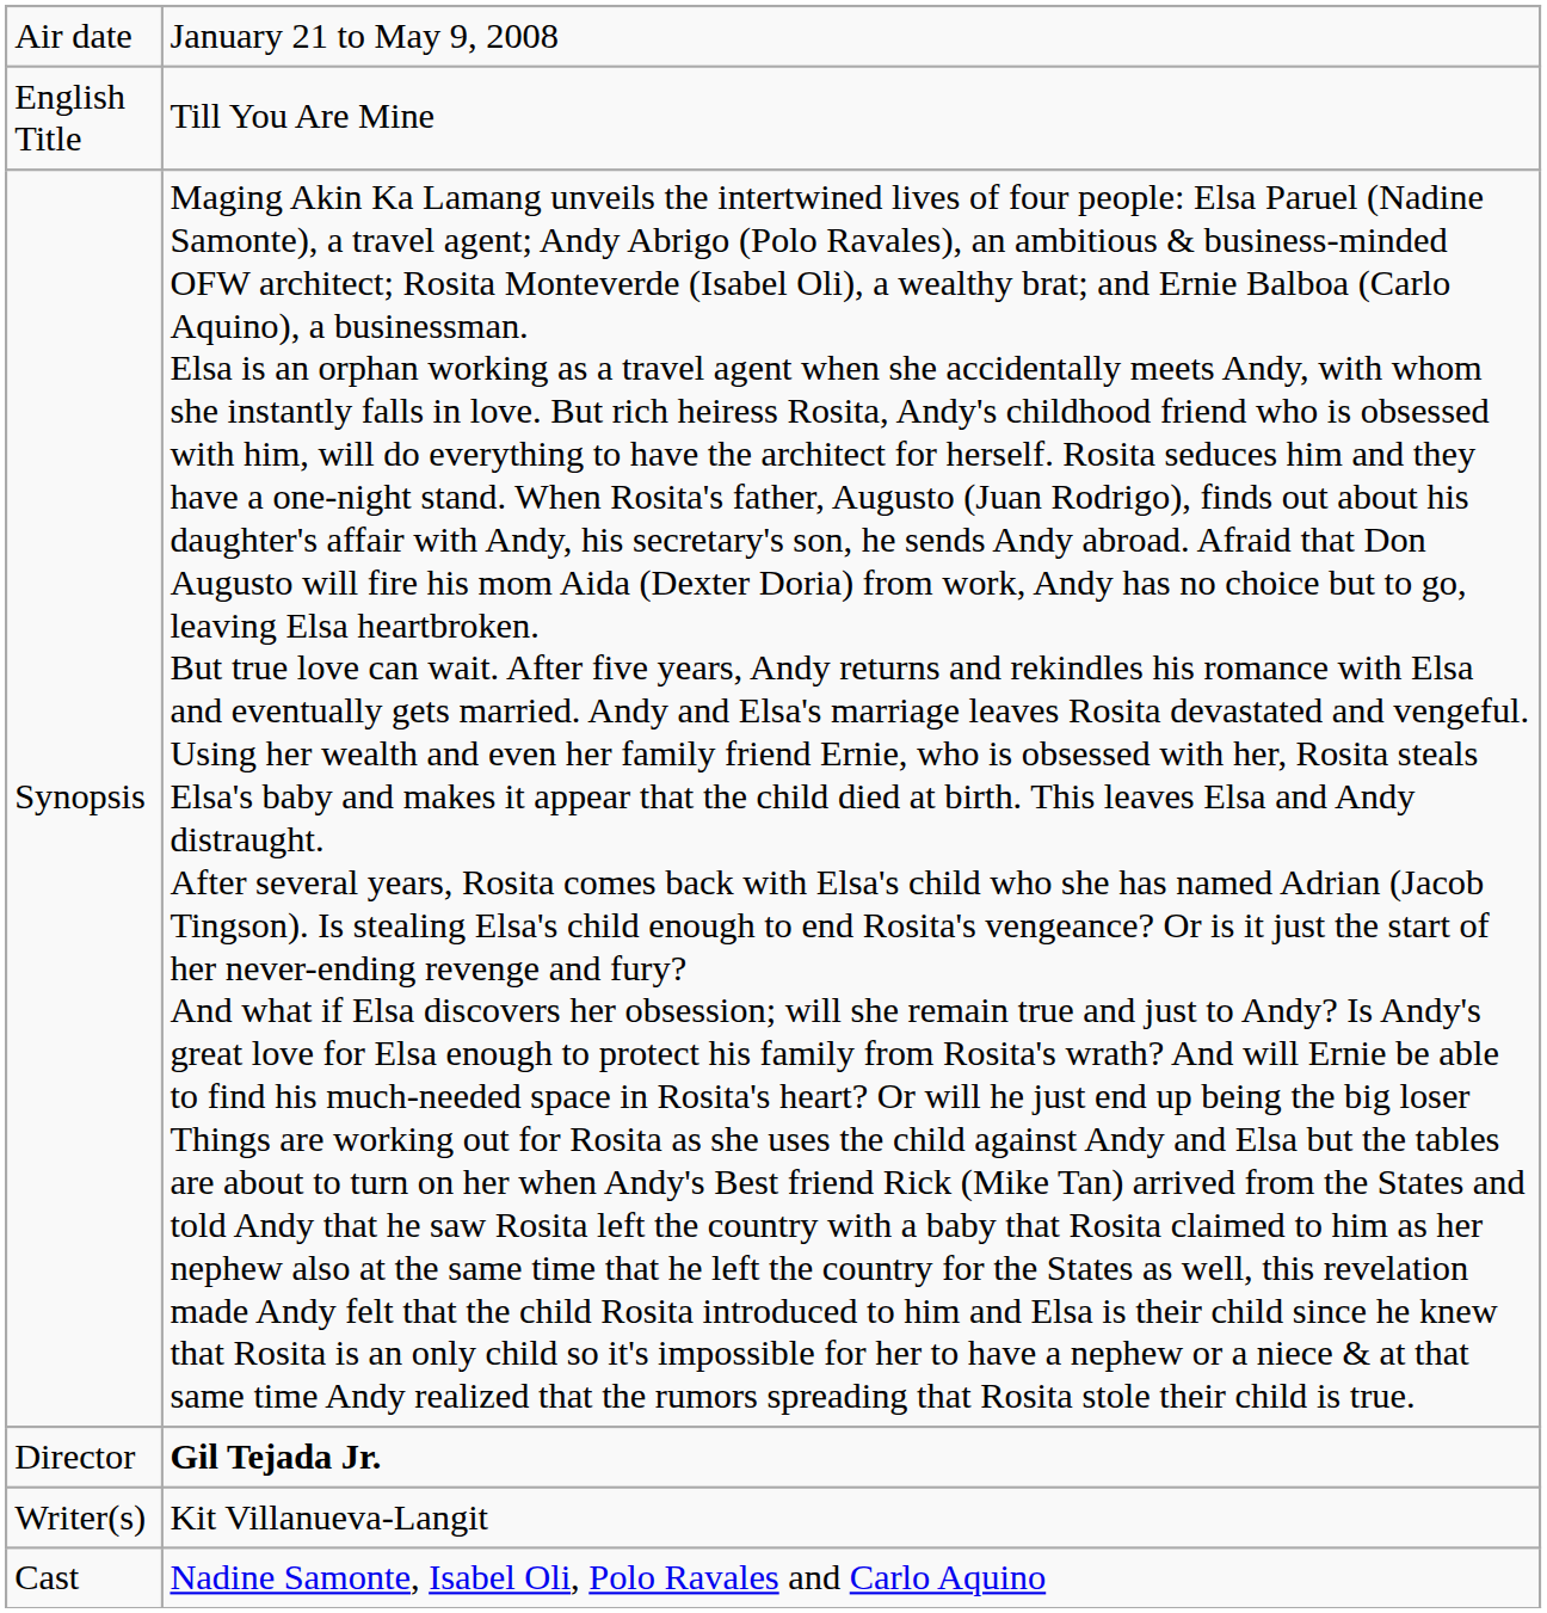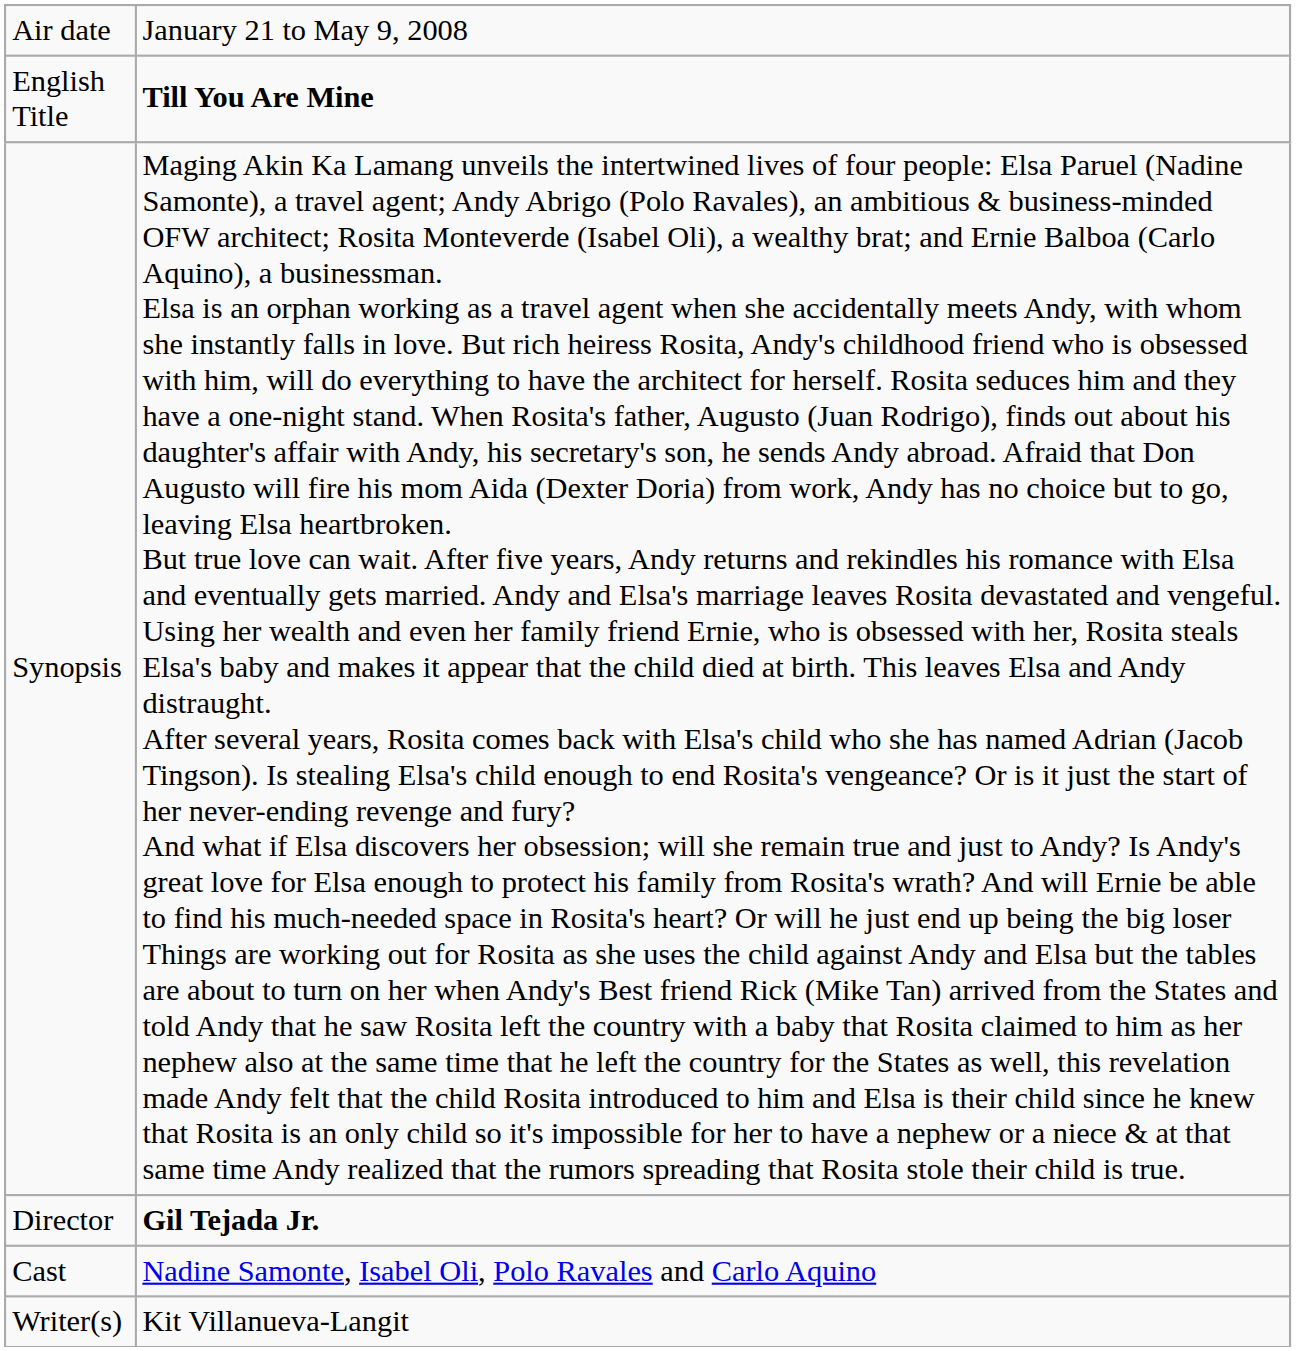English Title | column 2: normal -> bold
rows swapped: Writer(s) <-> Cast
